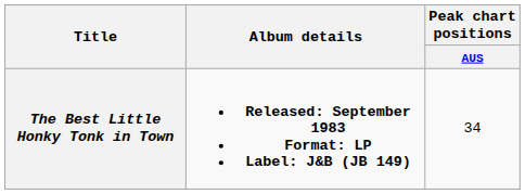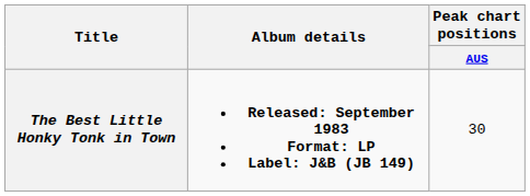The Best Little Honky Tonk in Town | Peak chart positions / AUS: 34 -> 30
